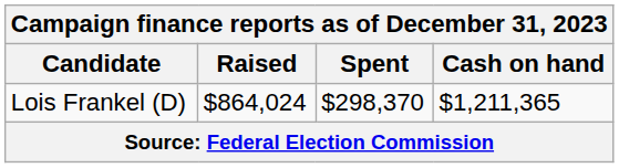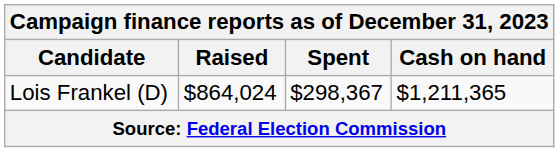Lois Frankel (D) | Spent: $298,370 -> $298,367
